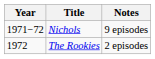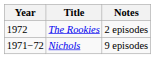rows swapped: Nichols <-> The Rookies
